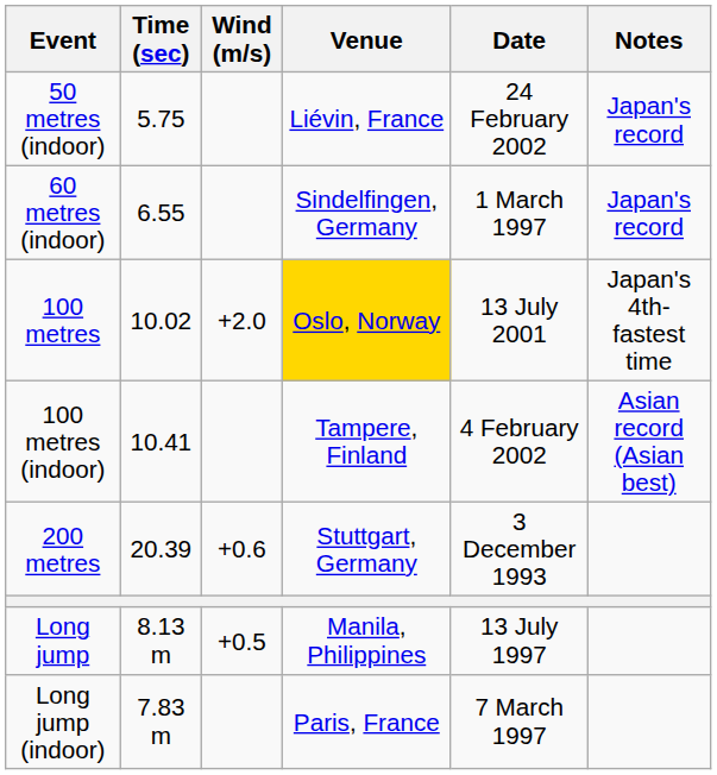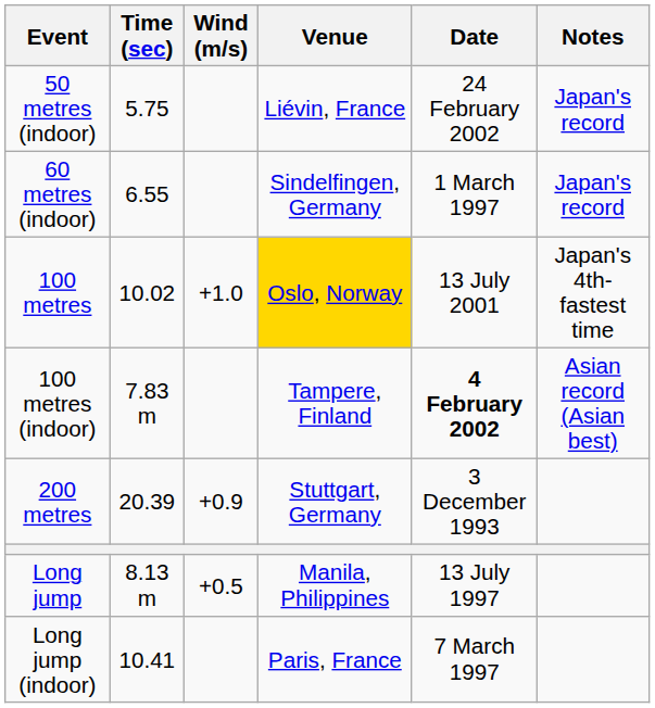100 metres | Wind (m/s): +2.0 -> +1.0
100 metres (indoor) | Time (sec): 10.41 -> 7.83 m
100 metres (indoor) | Date: normal -> bold
200 metres | Wind (m/s): +0.6 -> +0.9
Long jump (indoor) | Time (sec): 7.83 m -> 10.41
